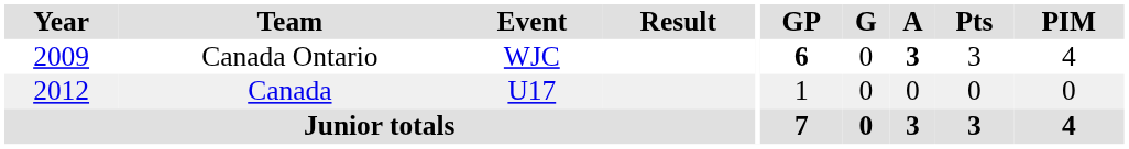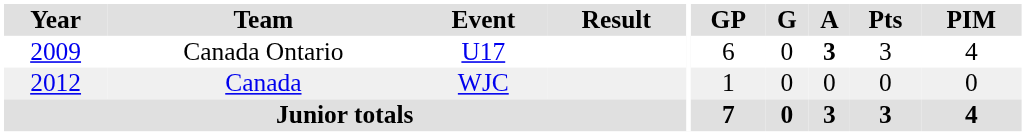Canada Ontario | Event: WJC -> U17
Canada Ontario | GP: bold -> normal
Canada | Event: U17 -> WJC
